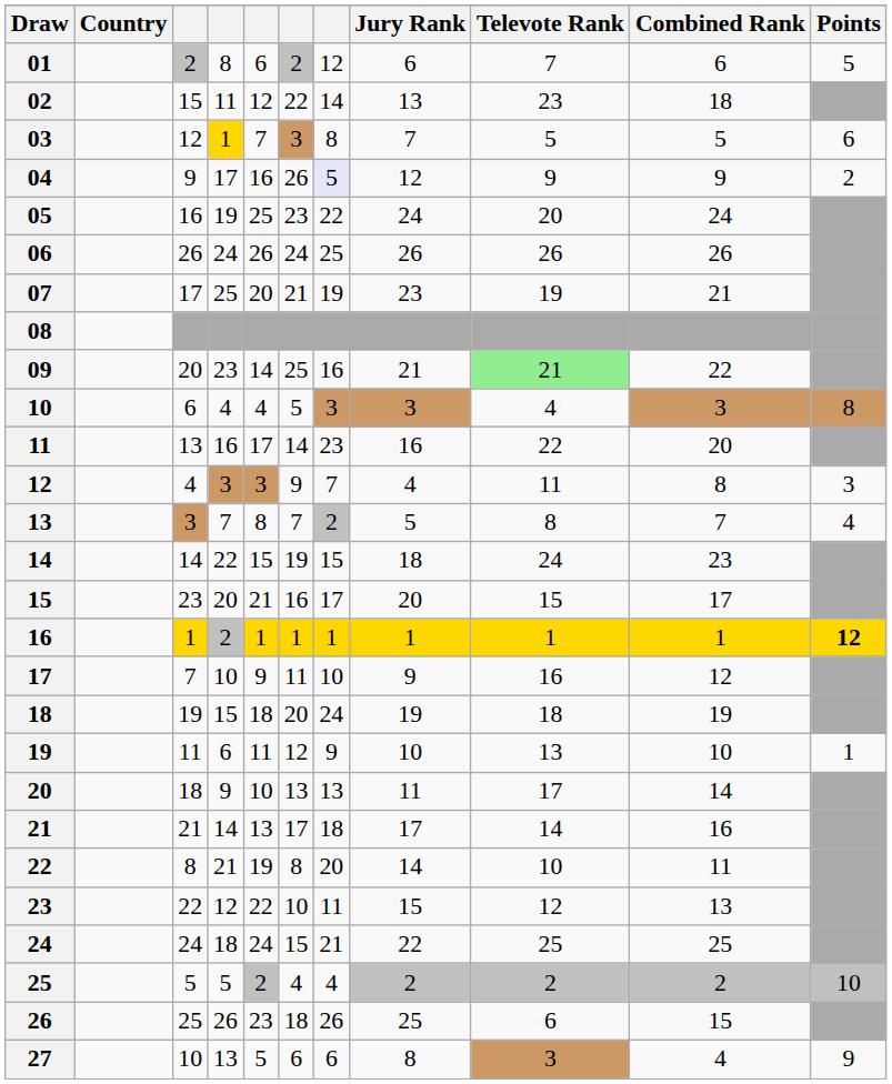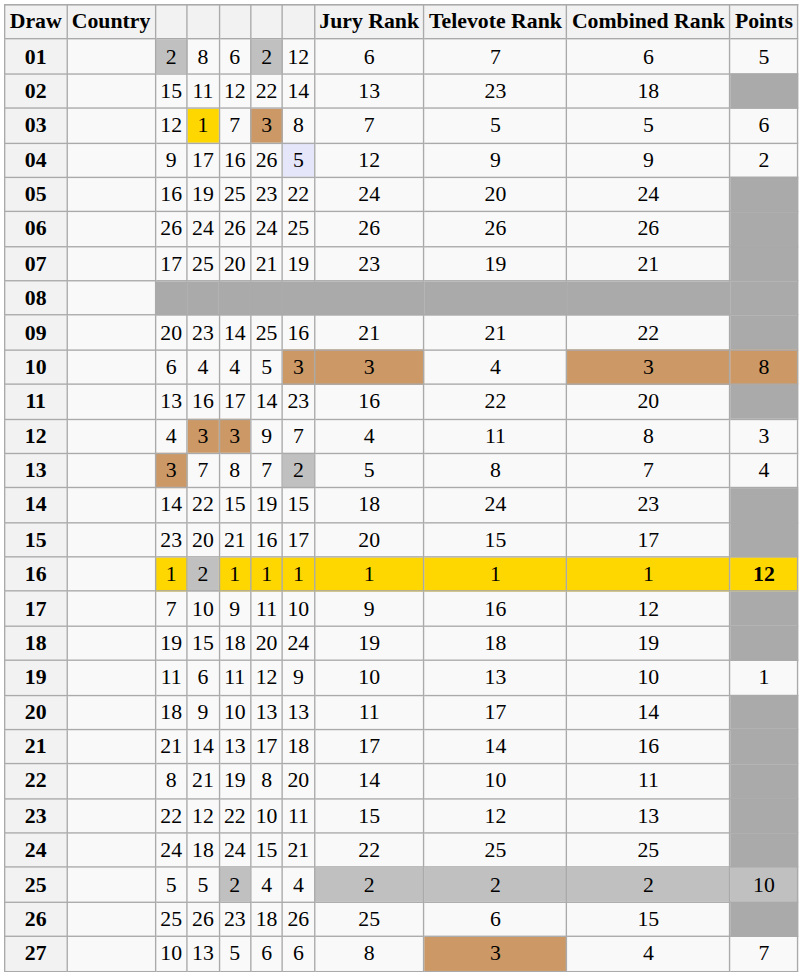09 | Televote Rank: lightgreen background -> no background
27 | Points: 9 -> 7
